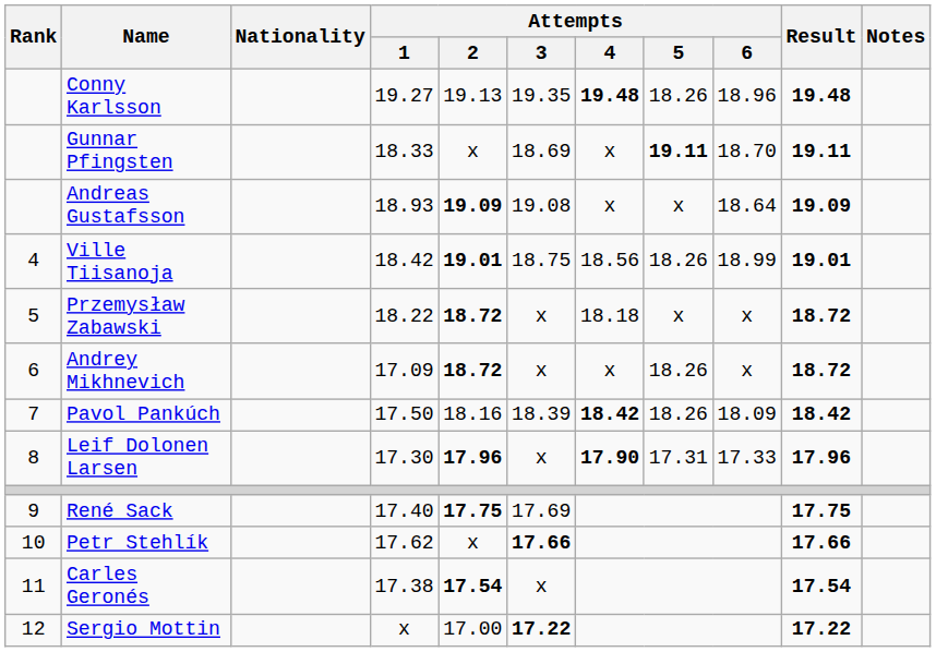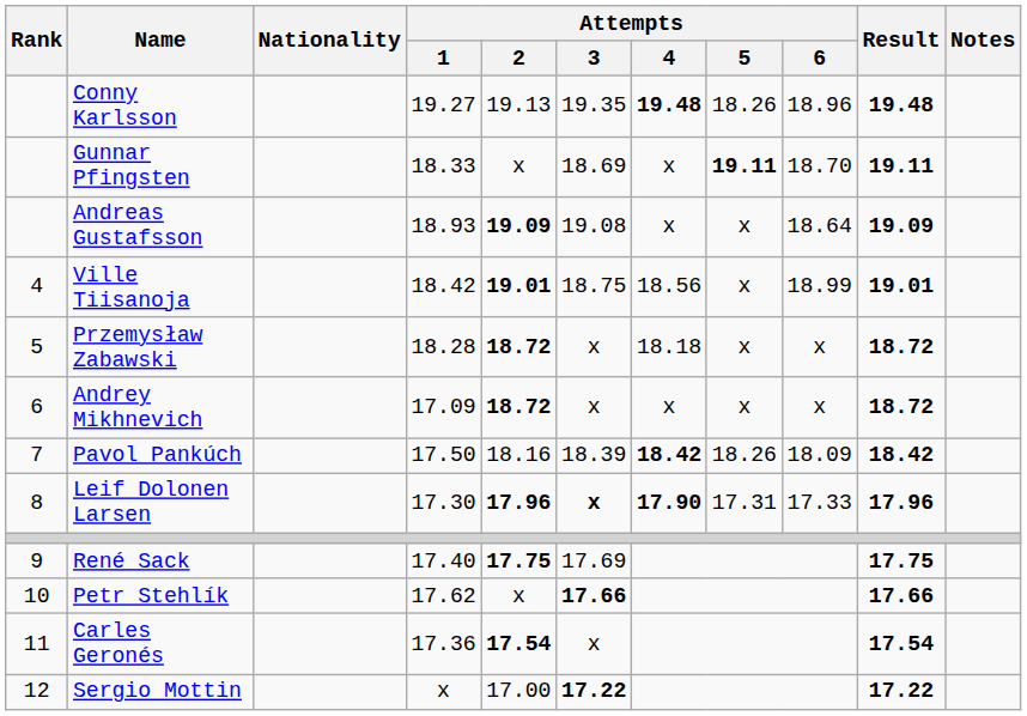Ville Tiisanoja | Attempts / 5: 18.26 -> x
Przemysław Zabawski | Attempts / 1: 18.22 -> 18.28
Andrey Mikhnevich | Attempts / 5: 18.26 -> x
Leif Dolonen Larsen | Attempts / 3: normal -> bold
Carles Geronés | Attempts / 1: 17.38 -> 17.36
